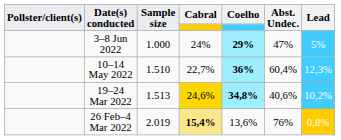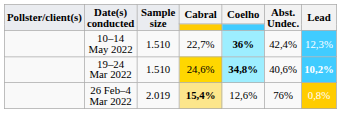- row: 3–8 Jun 2022 | 1.000 | 24% | 29% | 47% | 5%
10–14 May 2022 | Abst. Undec.: 60,4% -> 42,4%
19–24 Mar 2022 | Sample size: 1.513 -> 1.510
19–24 Mar 2022 | Lead: normal -> bold
26 Feb–4 Mar 2022 | Coelho: 13,6% -> 12,6%
